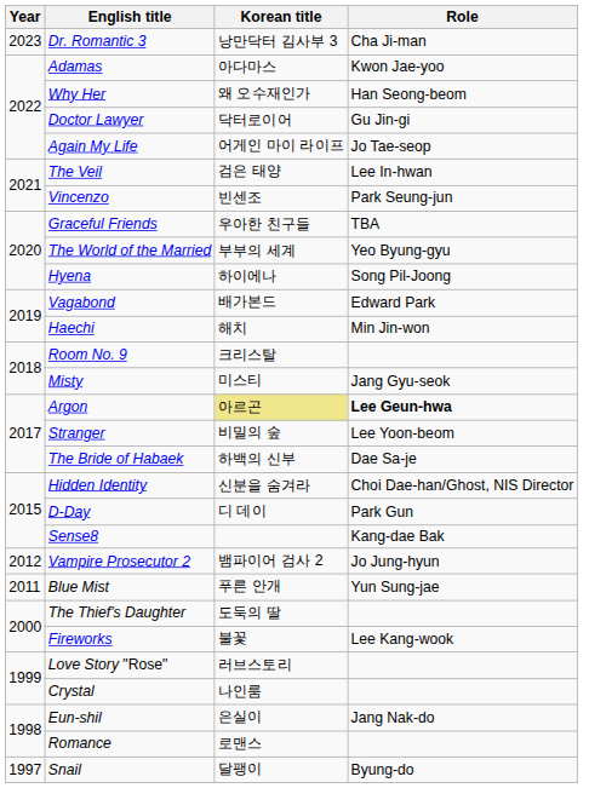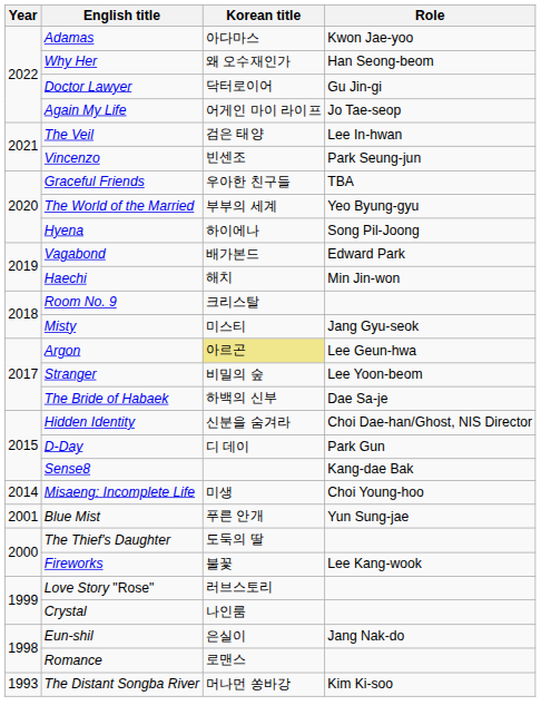- row: 2023 | Dr. Romantic 3 | 낭만닥터 김사부 3 | Cha Ji-man
Argon | Role: bold -> normal
+ row: 2014 | Misaeng: Incomplete Life | 미생 | Choi Young-hoo
- row: 2012 | Vampire Prosecutor 2 | 뱀파이어 검사 2 | Jo Jung-hyun
Blue Mist | Year: 2011 -> 2001
- row: 1997 | Snail | 달팽이 | Byung-do
+ row: 1993 | The Distant Songba River | 머나먼 쏭바강 | Kim Ki-soo
